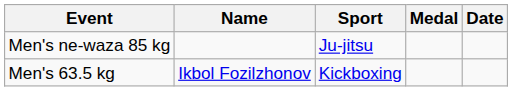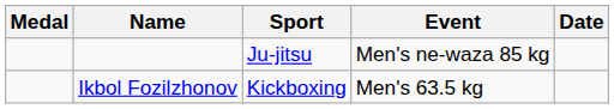columns swapped: Medal <-> Event
